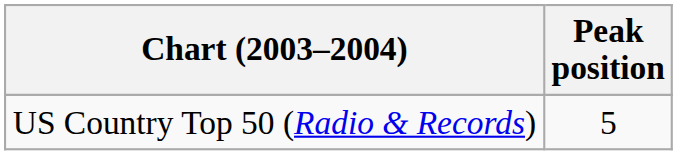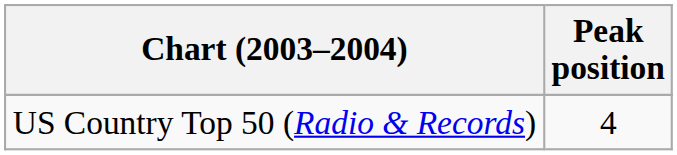US Country Top 50 (Radio & Records) | Peak position: 5 -> 4
